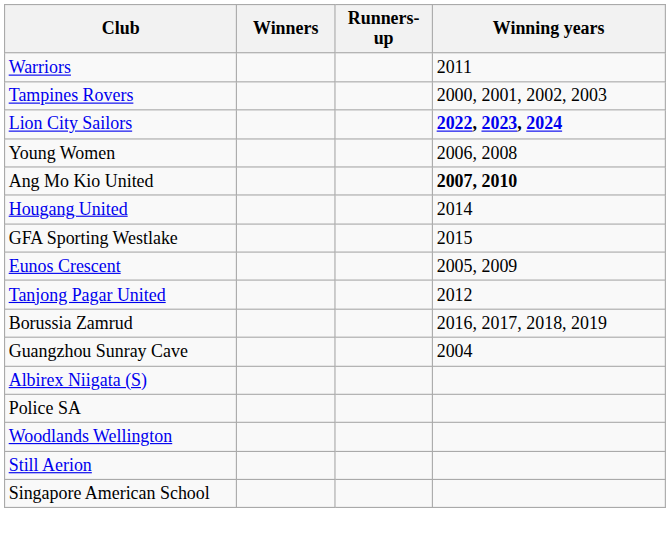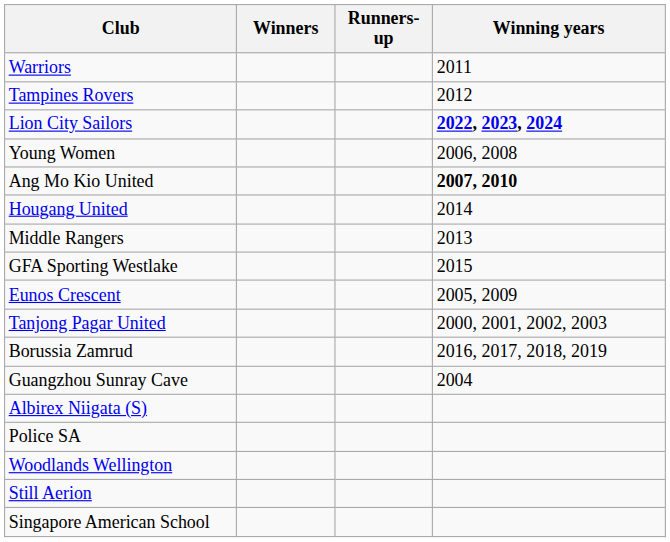Tampines Rovers | Winning years: 2000, 2001, 2002, 2003 -> 2012
+ row: Middle Rangers | 2013
Tanjong Pagar United | Winning years: 2012 -> 2000, 2001, 2002, 2003
